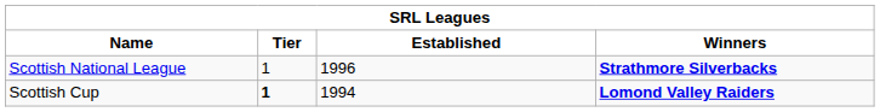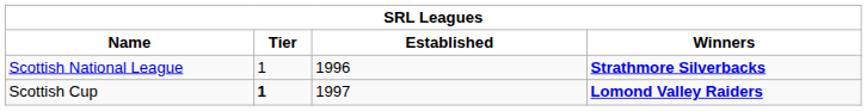Scottish Cup | Established: 1994 -> 1997
